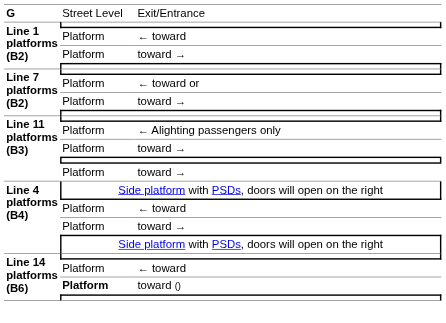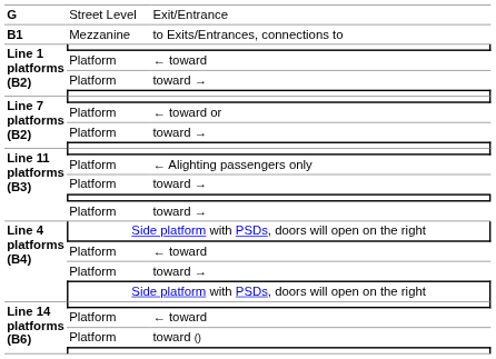+ row: B1 | Mezzanine | to Exits/Entrances, connections to
toward () | column 2: bold -> normal
